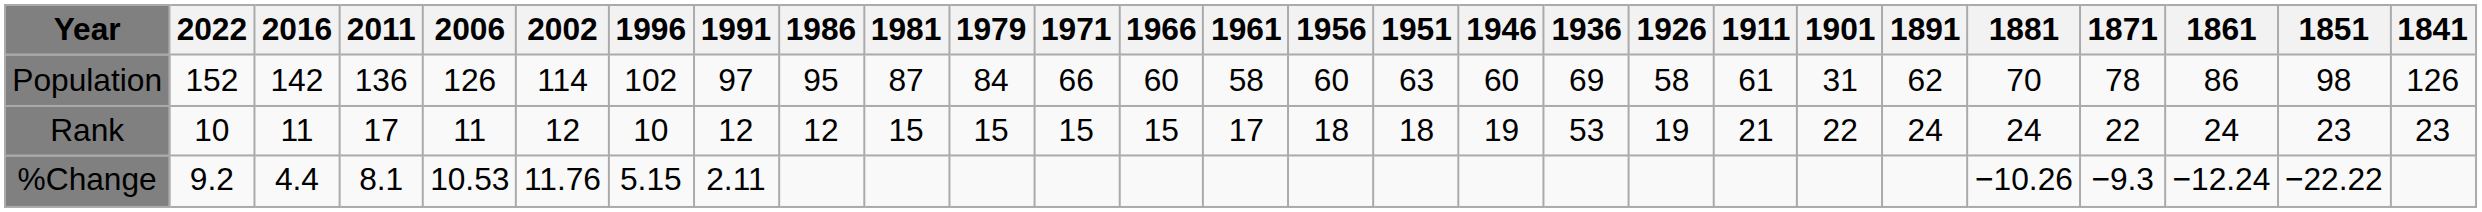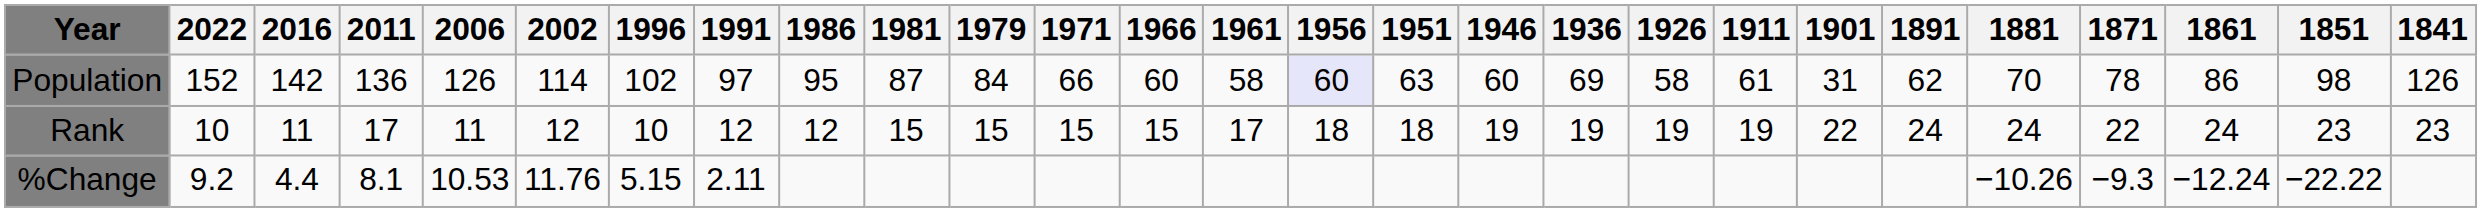Population | 1956: no background -> lavender background
Rank | 1936: 53 -> 19
Rank | 1911: 21 -> 19
